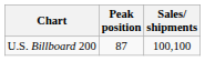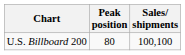U.S. Billboard 200 | Peak position: 87 -> 80
